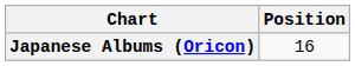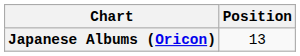Japanese Albums (Oricon) | Position: 16 -> 13
